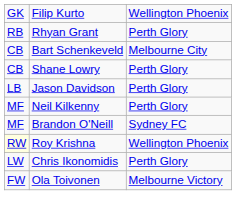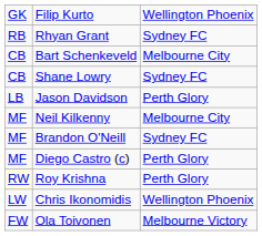Rhyan Grant | column 3: Perth Glory -> Sydney FC
Shane Lowry | column 3: Perth Glory -> Sydney FC
Neil Kilkenny | column 3: Perth Glory -> Melbourne City
+ row: MF | Diego Castro (c) | Perth Glory
Roy Krishna | column 3: Wellington Phoenix -> Perth Glory
Chris Ikonomidis | column 3: Perth Glory -> Wellington Phoenix
